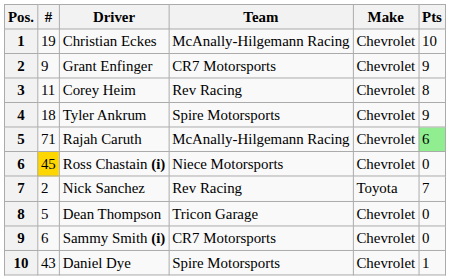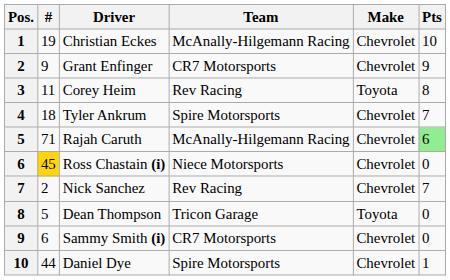Corey Heim | Make: Chevrolet -> Toyota
Tyler Ankrum | Pts: 9 -> 7
Nick Sanchez | Make: Toyota -> Chevrolet
Dean Thompson | Make: Chevrolet -> Toyota
Daniel Dye | #: 43 -> 44
